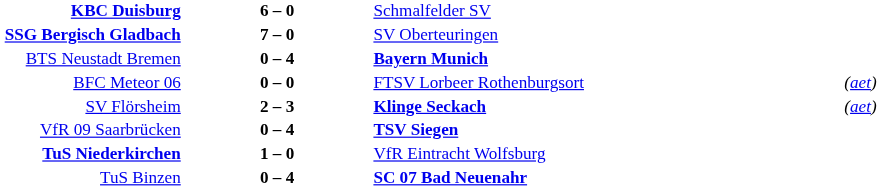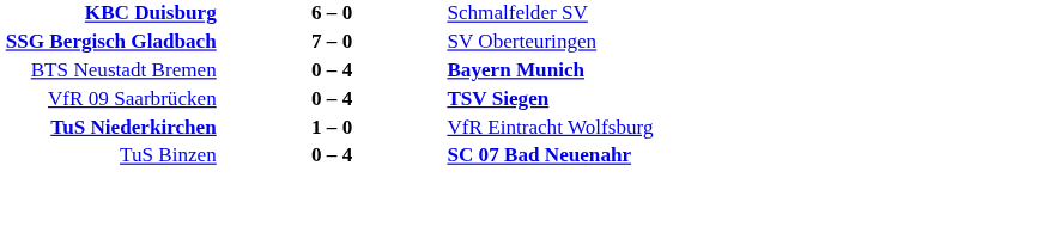- row: BFC Meteor 06 | 0 – 0 | FTSV Lorbeer Rothenburgsort | (aet)
- row: SV Flörsheim | 2 – 3 | Klinge Seckach | (aet)
